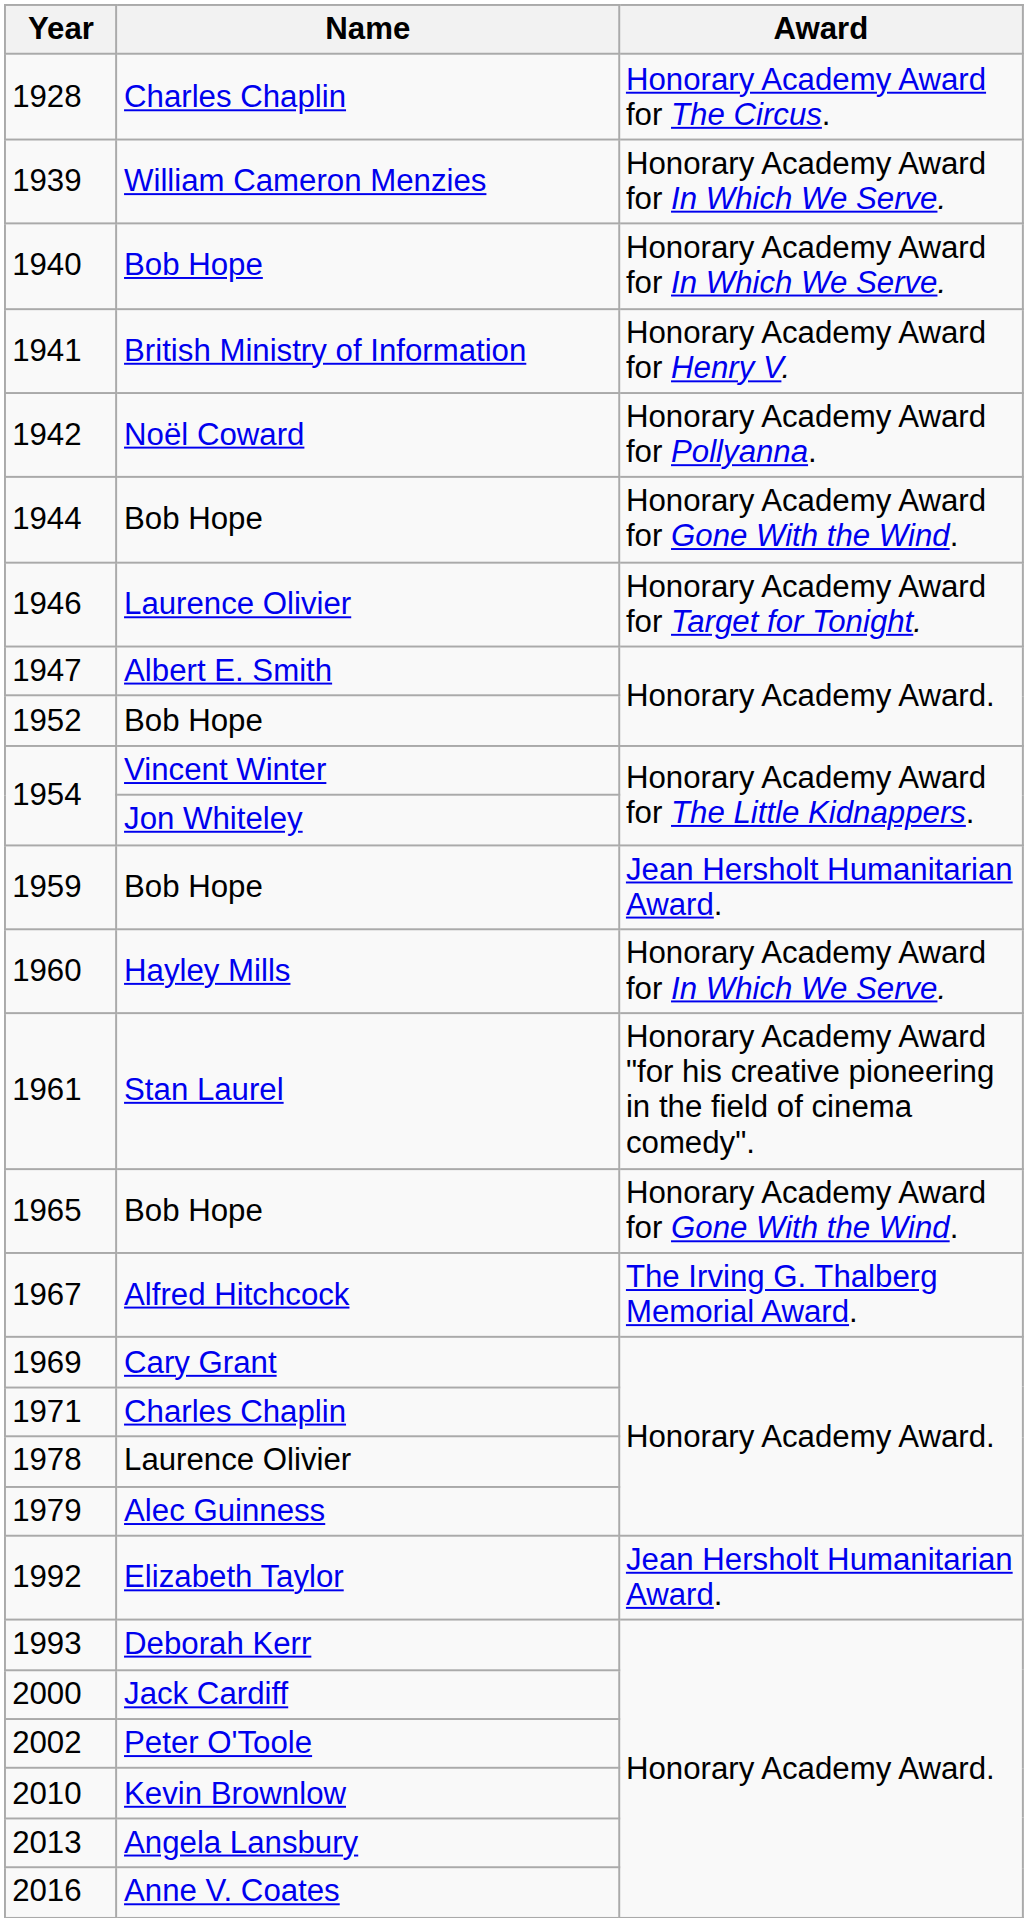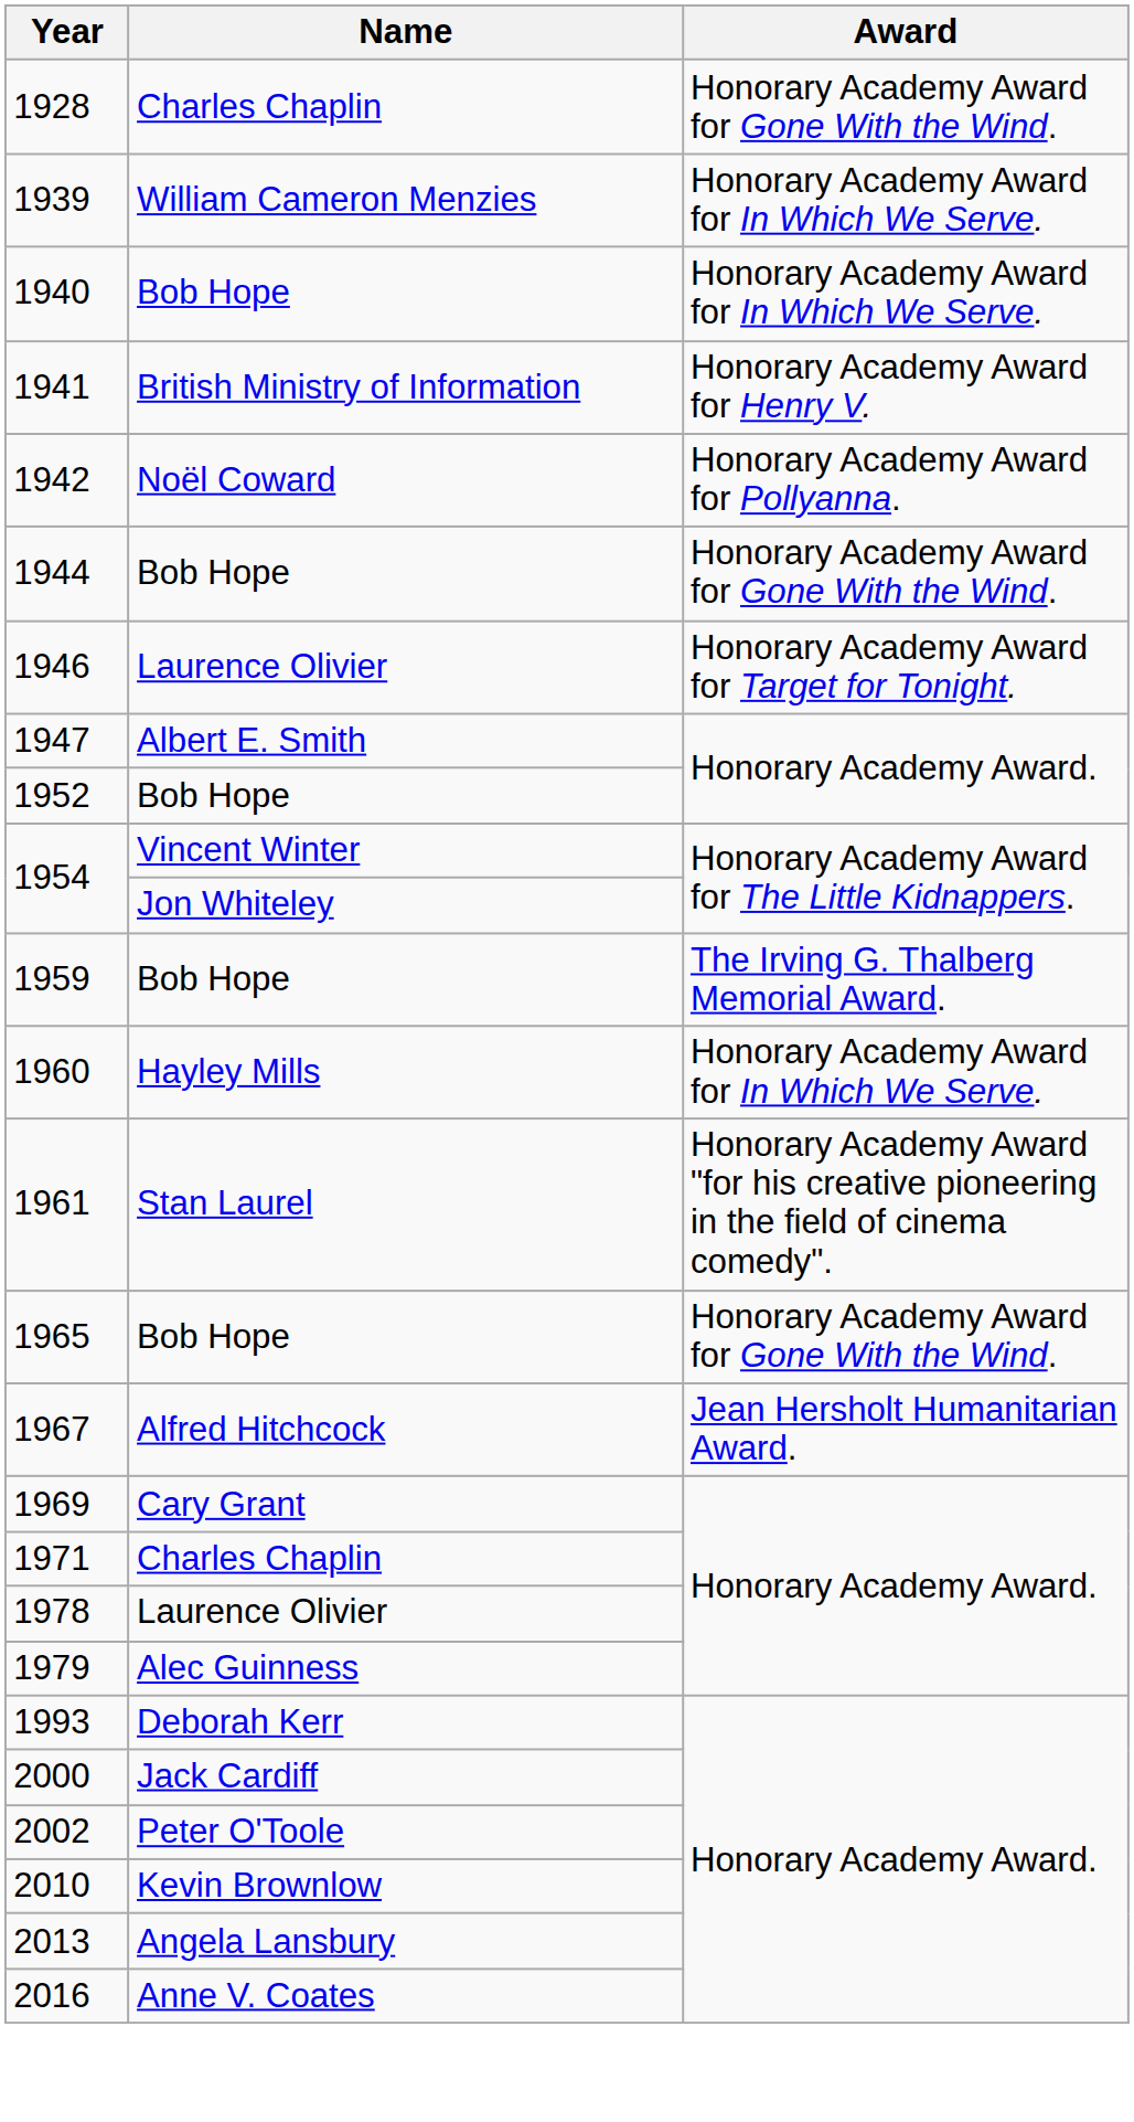1928 | Award: Honorary Academy Award for The Circus. -> Honorary Academy Award for Gone With the Wind.
1959 | Award: Jean Hersholt Humanitarian Award. -> The Irving G. Thalberg Memorial Award.
1967 | Award: The Irving G. Thalberg Memorial Award. -> Jean Hersholt Humanitarian Award.
- row: 1992 | Elizabeth Taylor | Jean Hersholt Humanitarian Award.
